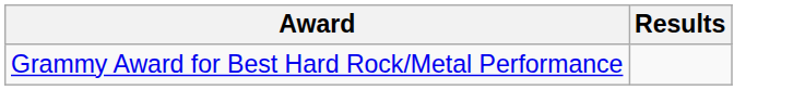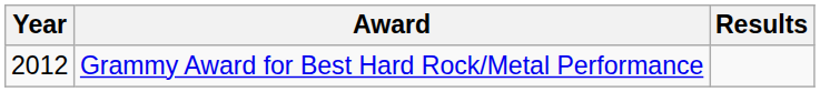+ column: Year | 2012
